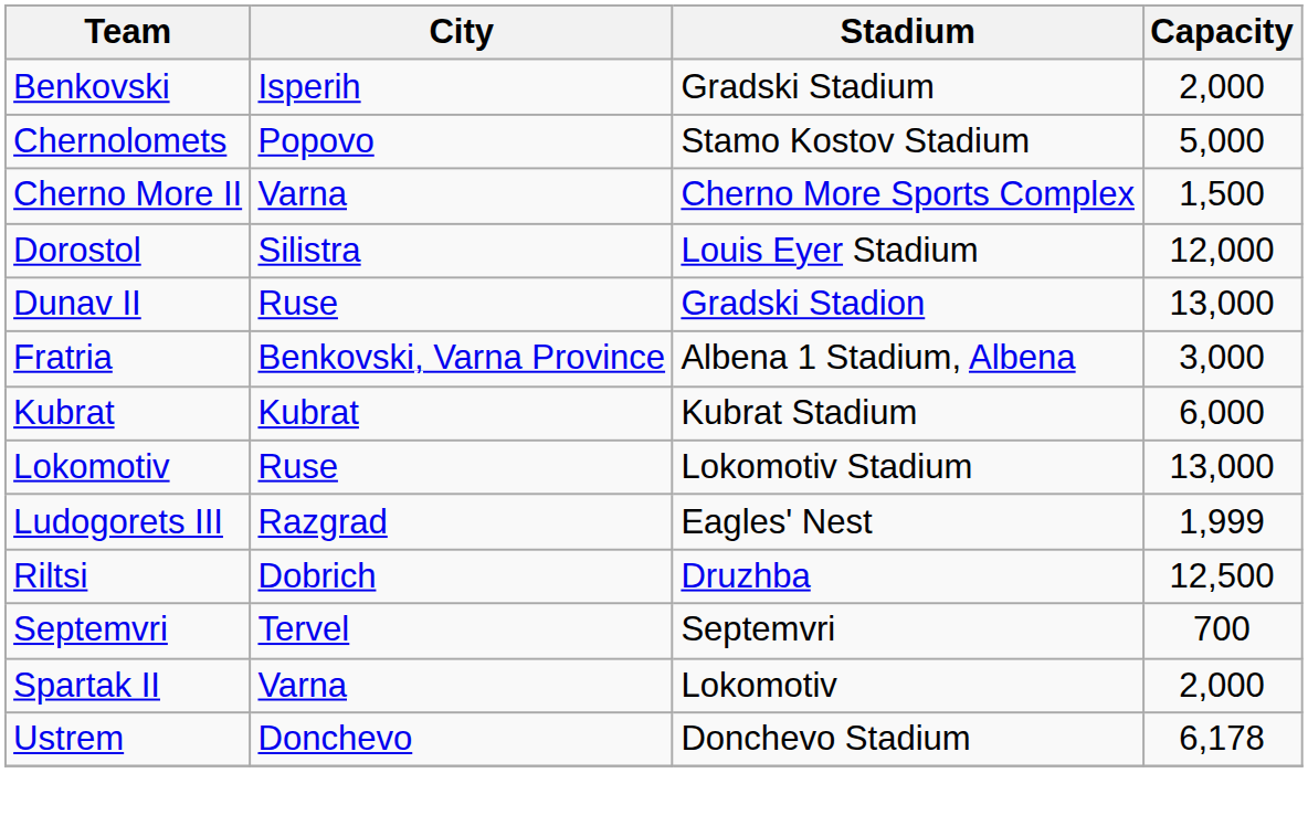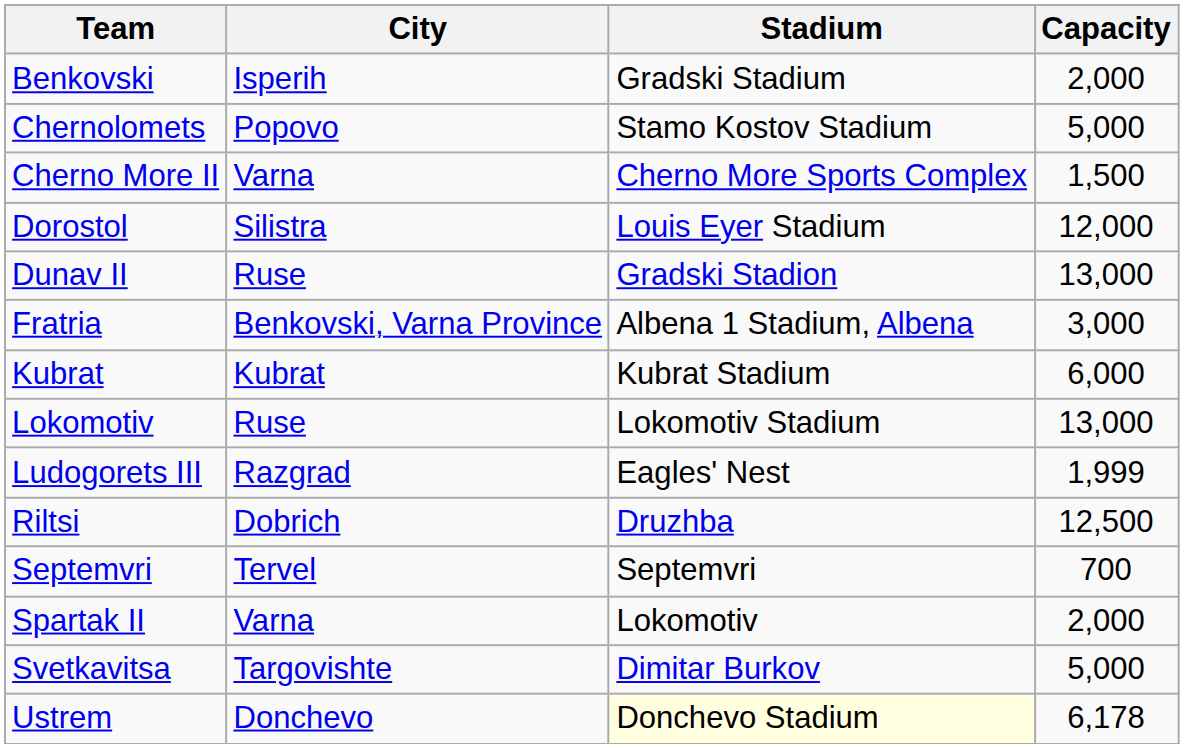+ row: Svetkavitsa | Targovishte | Dimitar Burkov | 5,000
Ustrem | Stadium: no background -> lightyellow background
